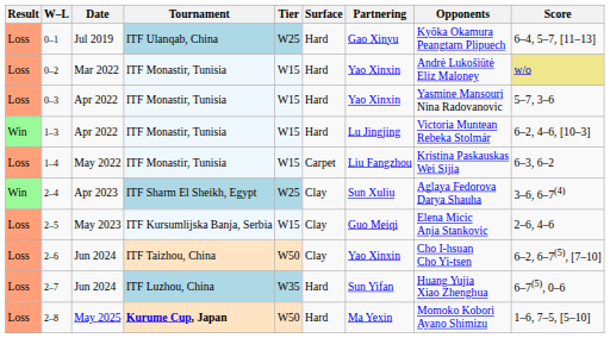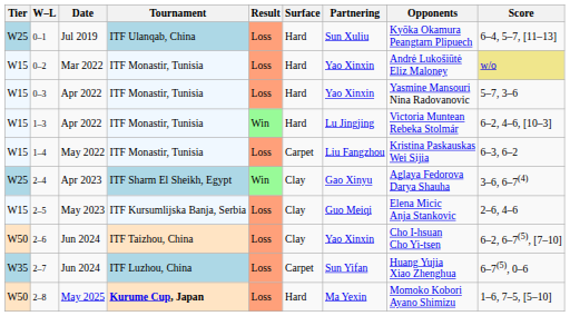columns swapped: Result <-> Tier
0–1 | Partnering: Gao Xinyu -> Sun Xuliu
2–4 | Partnering: Sun Xuliu -> Gao Xinyu
2–7 | Surface: Hard -> Carpet
